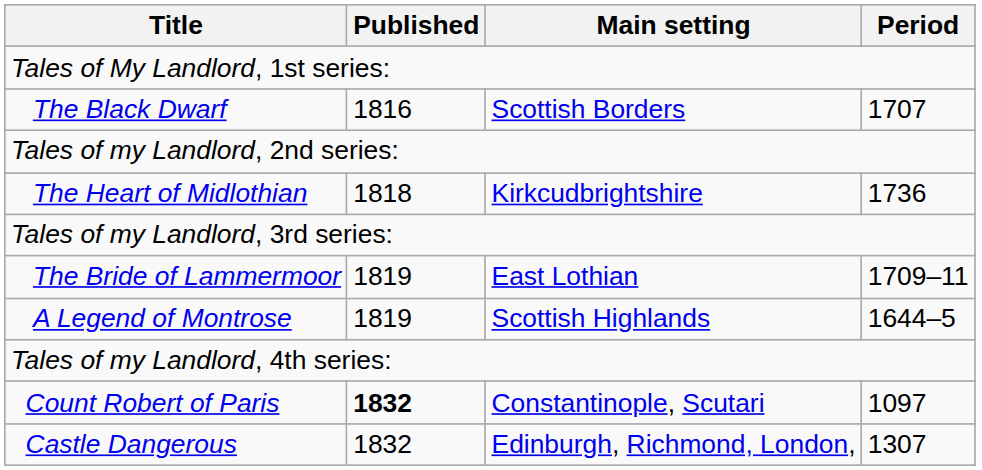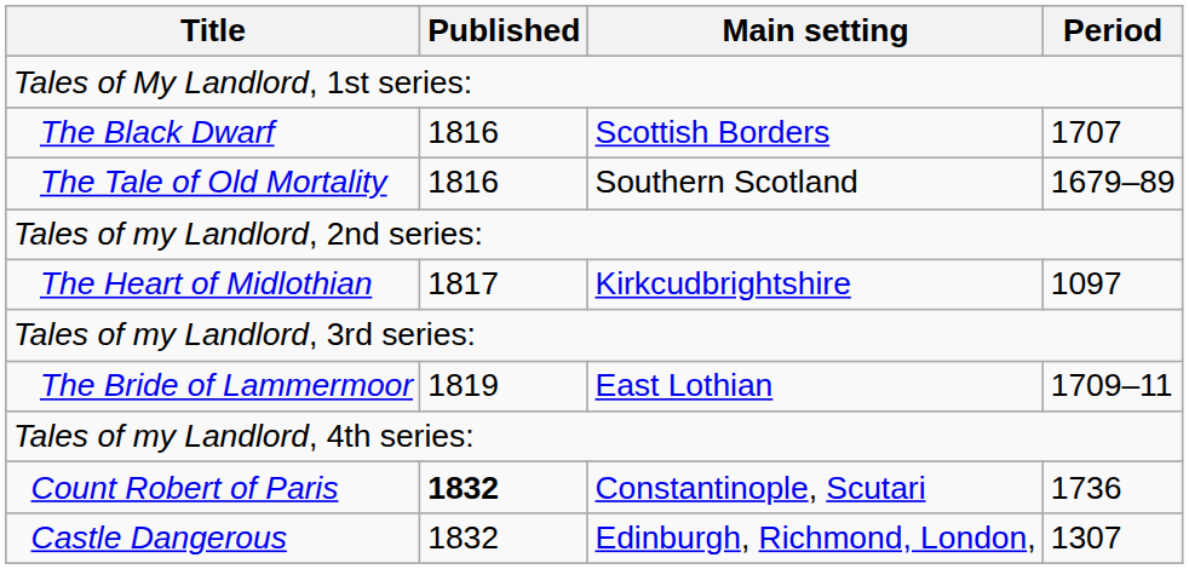+ row: The Tale of Old Mortality | 1816 | Southern Scotland | 1679–89
The Heart of Midlothian | Published: 1818 -> 1817
The Heart of Midlothian | Period: 1736 -> 1097
- row: A Legend of Montrose | 1819 | Scottish Highlands | 1644–5
Count Robert of Paris | Period: 1097 -> 1736
